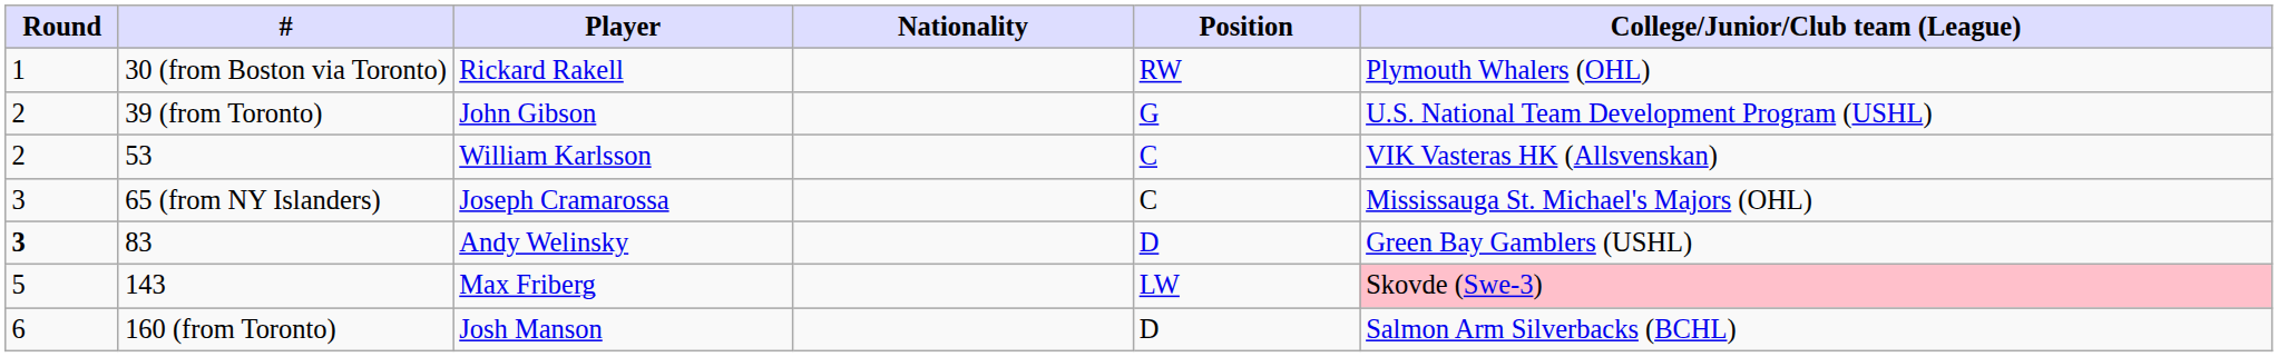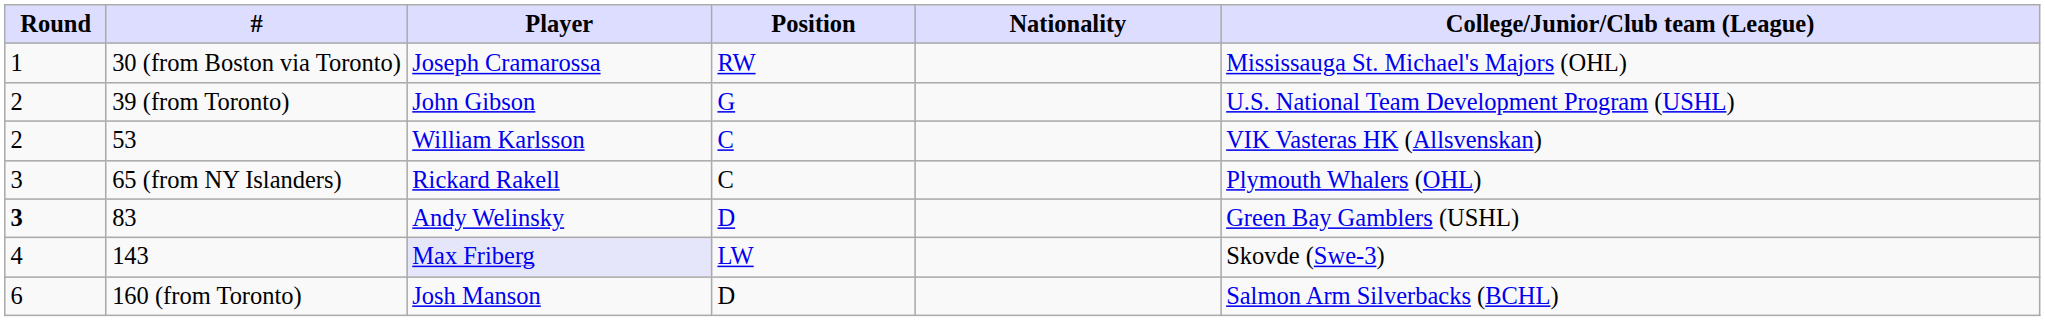columns swapped: Position <-> Nationality
30 (from Boston via Toronto) | Player: Rickard Rakell -> Joseph Cramarossa
30 (from Boston via Toronto) | College/Junior/Club team (League): Plymouth Whalers (OHL) -> Mississauga St. Michael's Majors (OHL)
65 (from NY Islanders) | Player: Joseph Cramarossa -> Rickard Rakell
65 (from NY Islanders) | College/Junior/Club team (League): Mississauga St. Michael's Majors (OHL) -> Plymouth Whalers (OHL)
143 | Round: 5 -> 4
143 | Player: no background -> lavender background
143 | College/Junior/Club team (League): pink background -> no background
